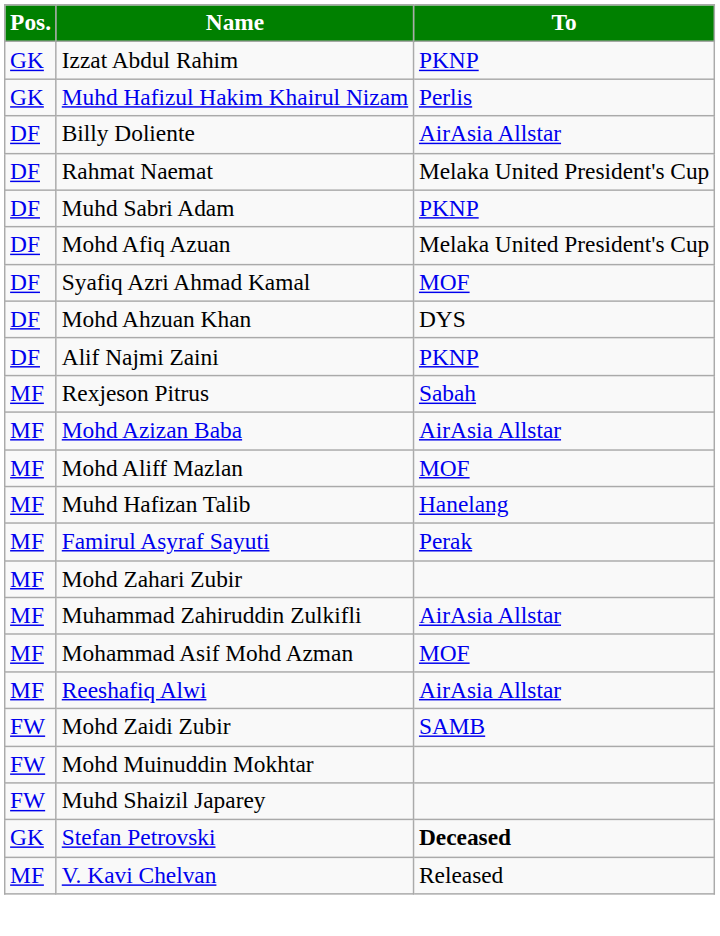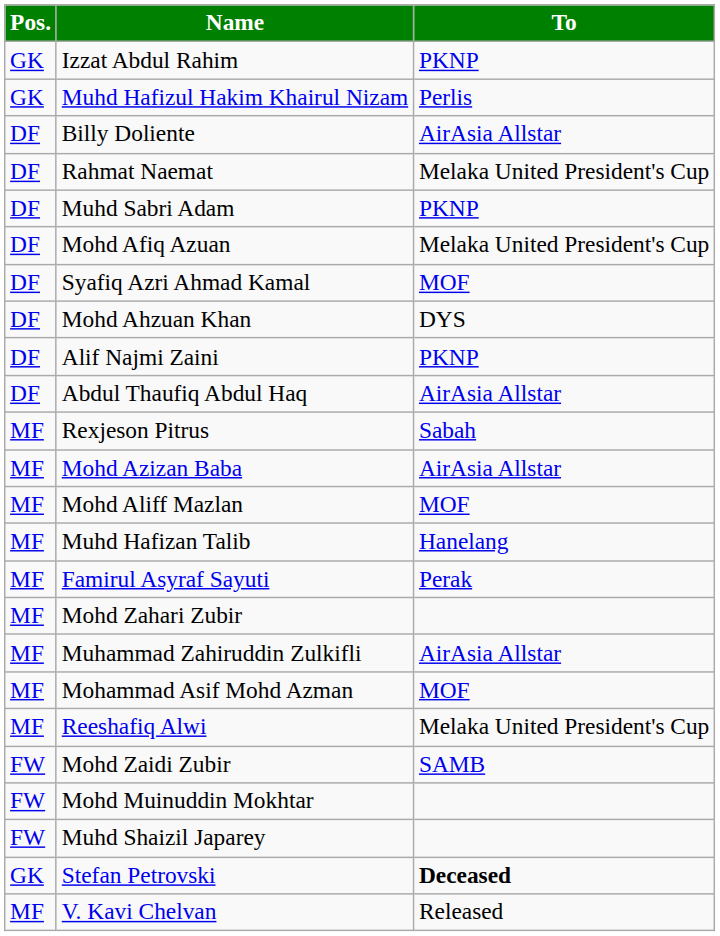+ row: DF | Abdul Thaufiq Abdul Haq | AirAsia Allstar
Reeshafiq Alwi | To: AirAsia Allstar -> Melaka United President's Cup
